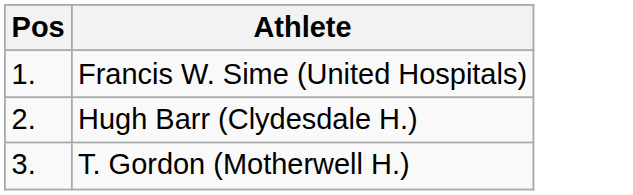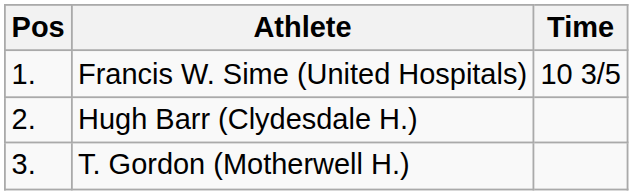+ column: Time | 10 3/5
